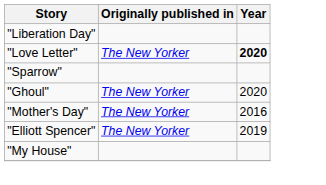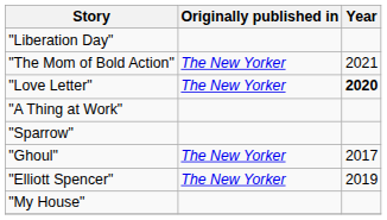+ row: "The Mom of Bold Action" | The New Yorker | 2021
+ row: "A Thing at Work"
"Ghoul" | Year: 2020 -> 2017
- row: "Mother's Day" | The New Yorker | 2016
